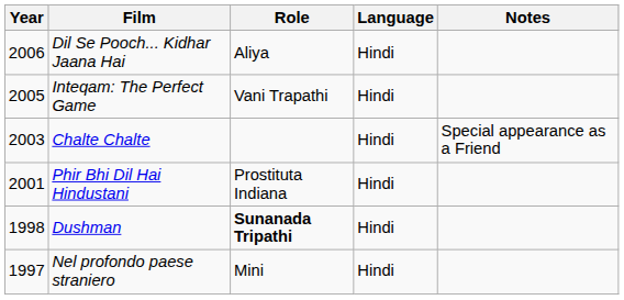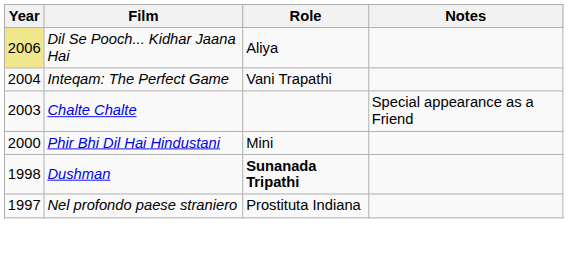- column: Language | Hindi | Hindi | Hindi | Hindi | Hindi | Hindi
Dil Se Pooch... Kidhar Jaana Hai | Year: no background -> khaki background
Inteqam: The Perfect Game | Year: 2005 -> 2004
Phir Bhi Dil Hai Hindustani | Year: 2001 -> 2000
Phir Bhi Dil Hai Hindustani | Role: Prostituta Indiana -> Mini
Nel profondo paese straniero | Role: Mini -> Prostituta Indiana
